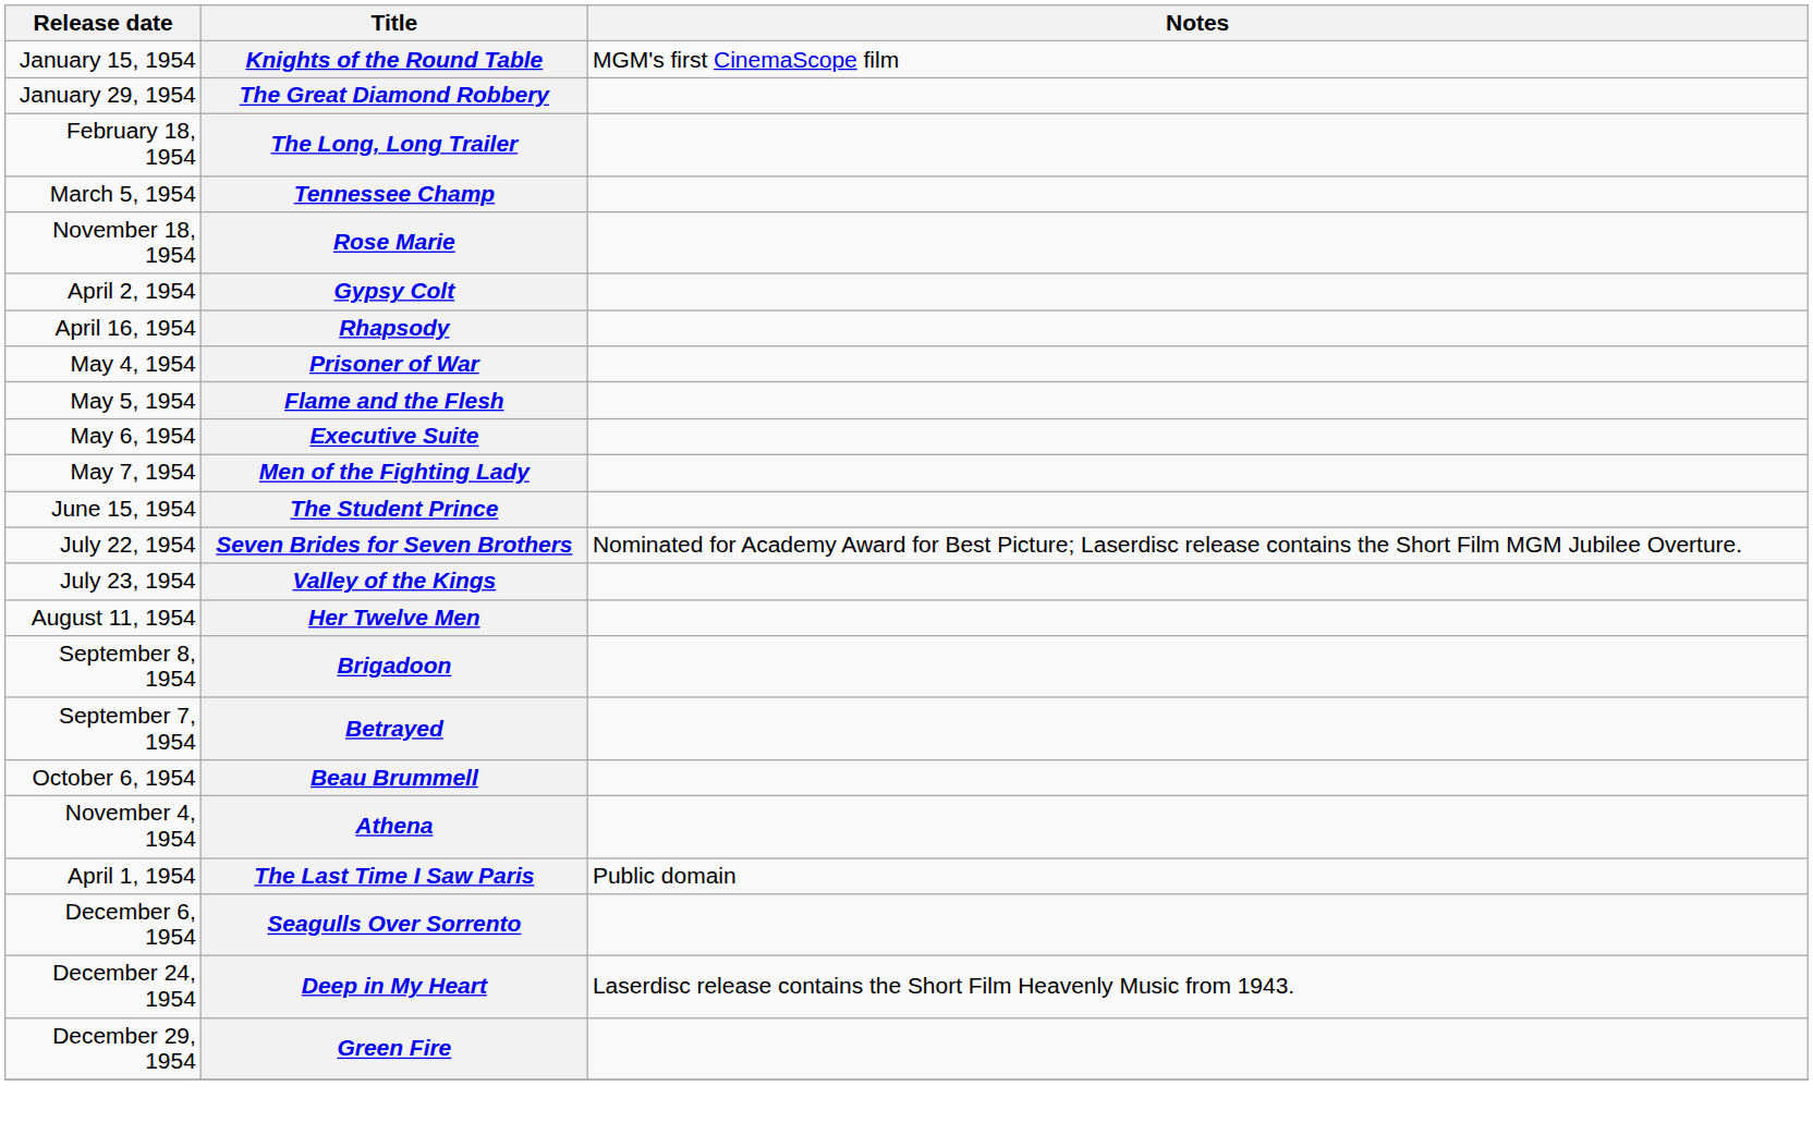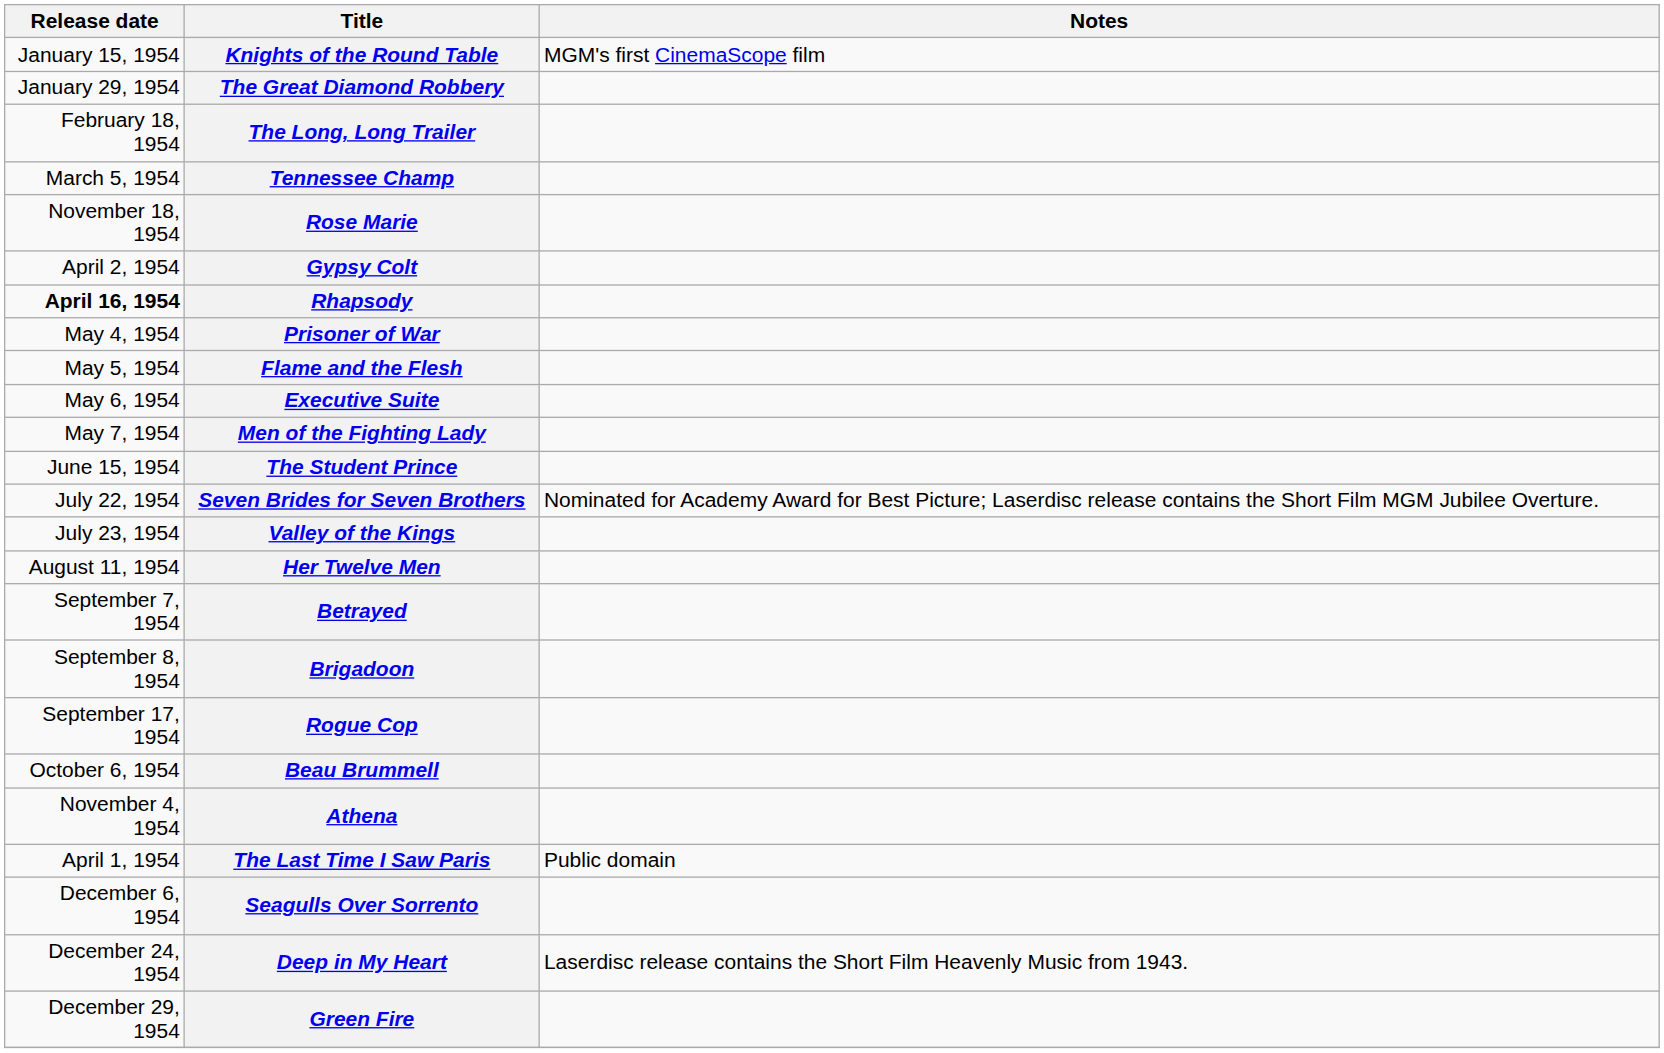Rhapsody | Release date: normal -> bold
rows swapped: Betrayed <-> Brigadoon
+ row: September 17, 1954 | Rogue Cop
